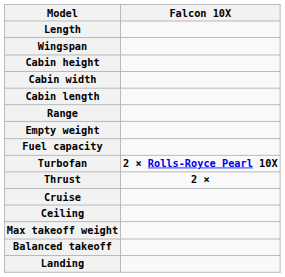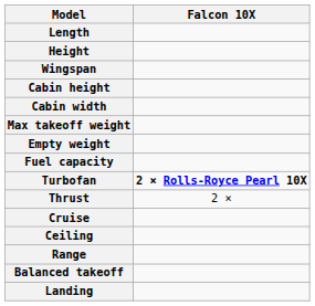+ row: Height
- row: Cabin length
rows swapped: Max takeoff weight <-> Range
Thrust | Falcon 10X: bold -> normal
